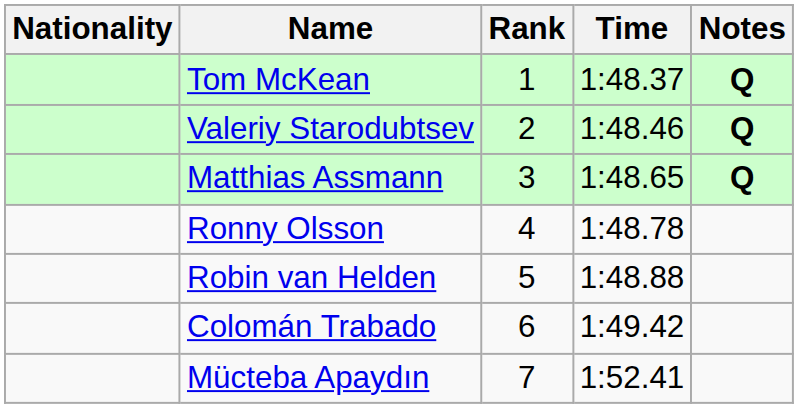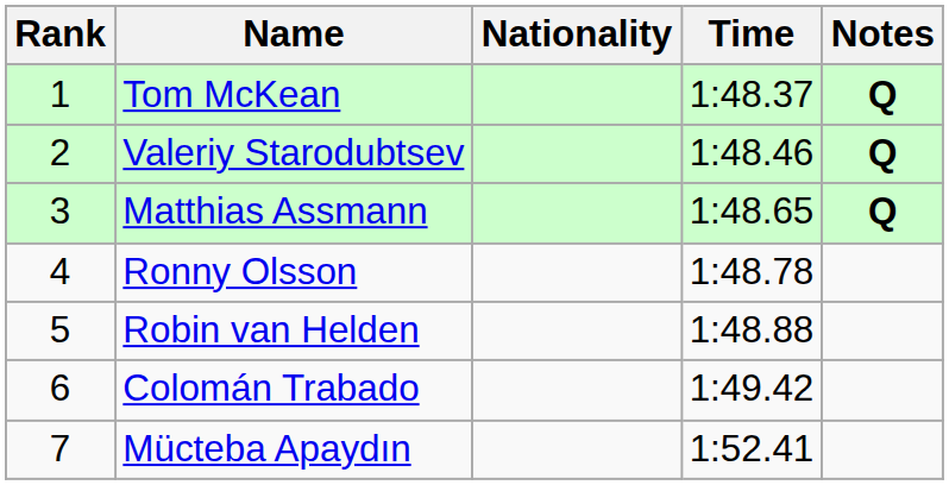columns swapped: Rank <-> Nationality
